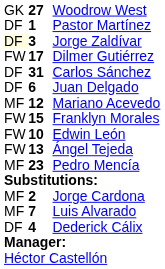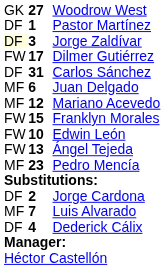Juan Delgado | column 1: DF -> MF
Jorge Cardona | column 1: MF -> DF
